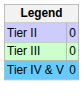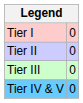+ row: Tier I | 0
